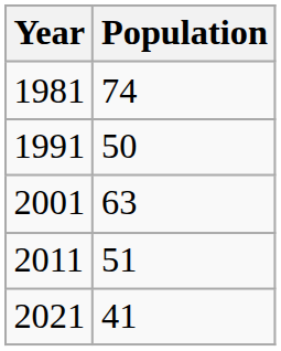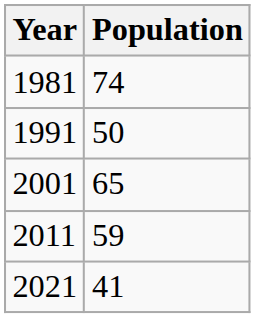2001 | Population: 63 -> 65
2011 | Population: 51 -> 59
